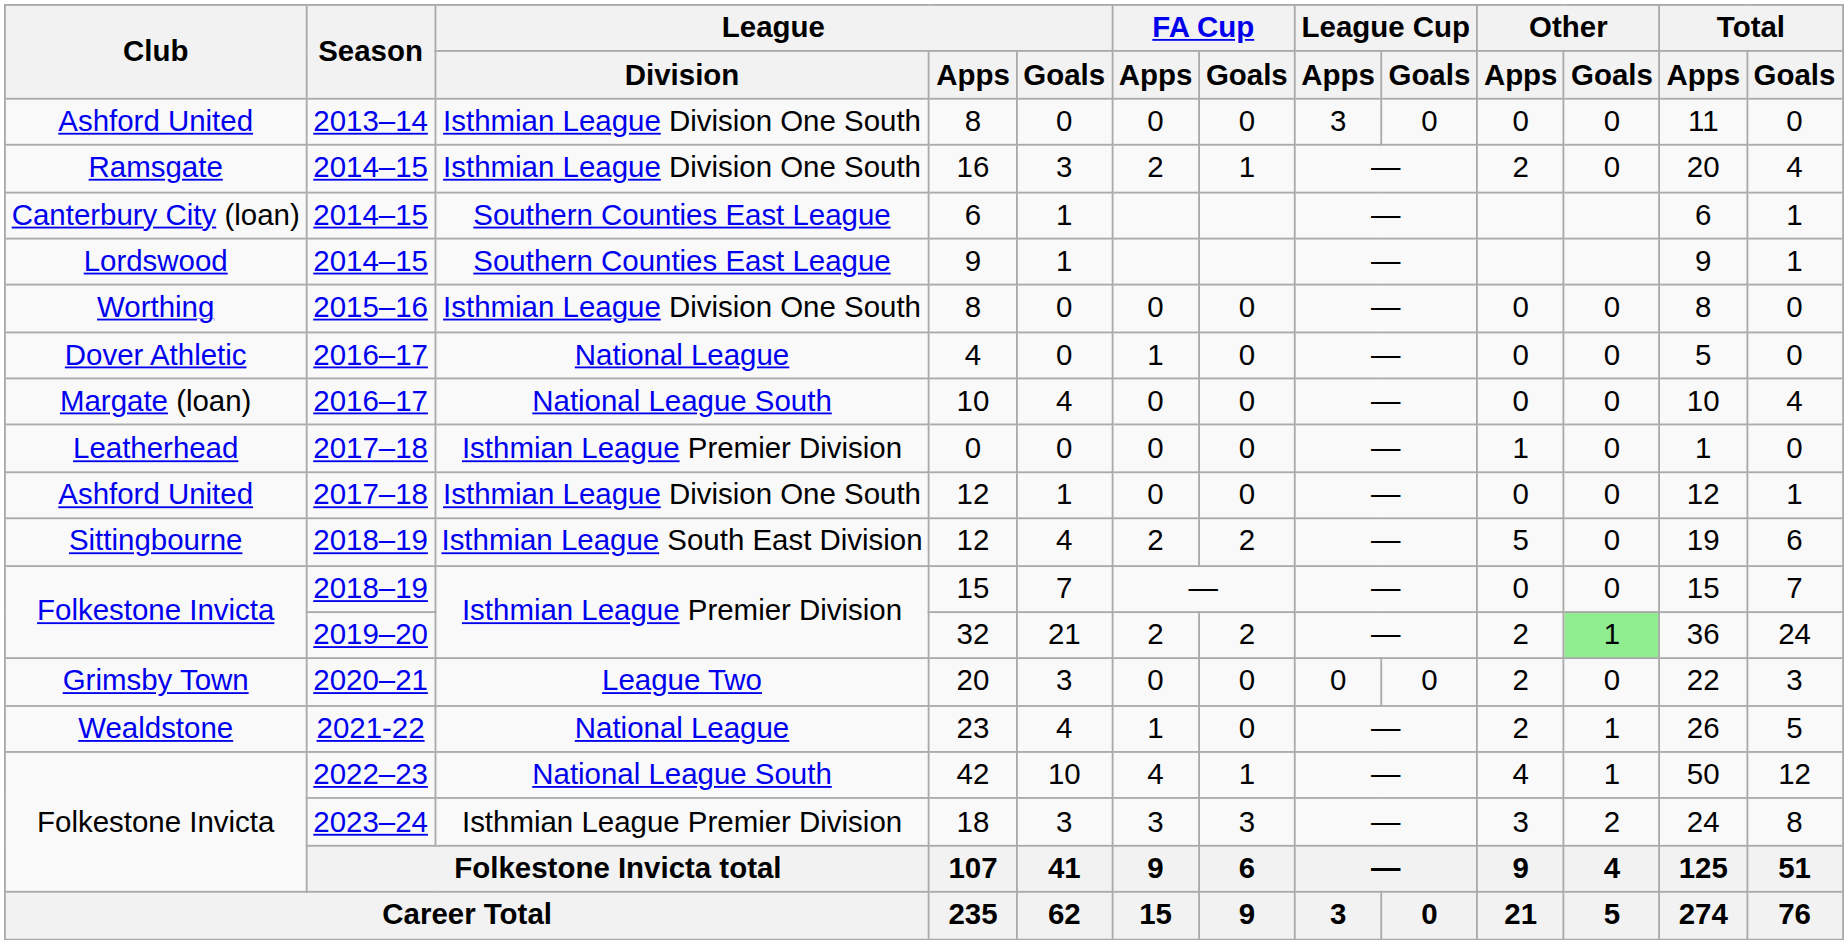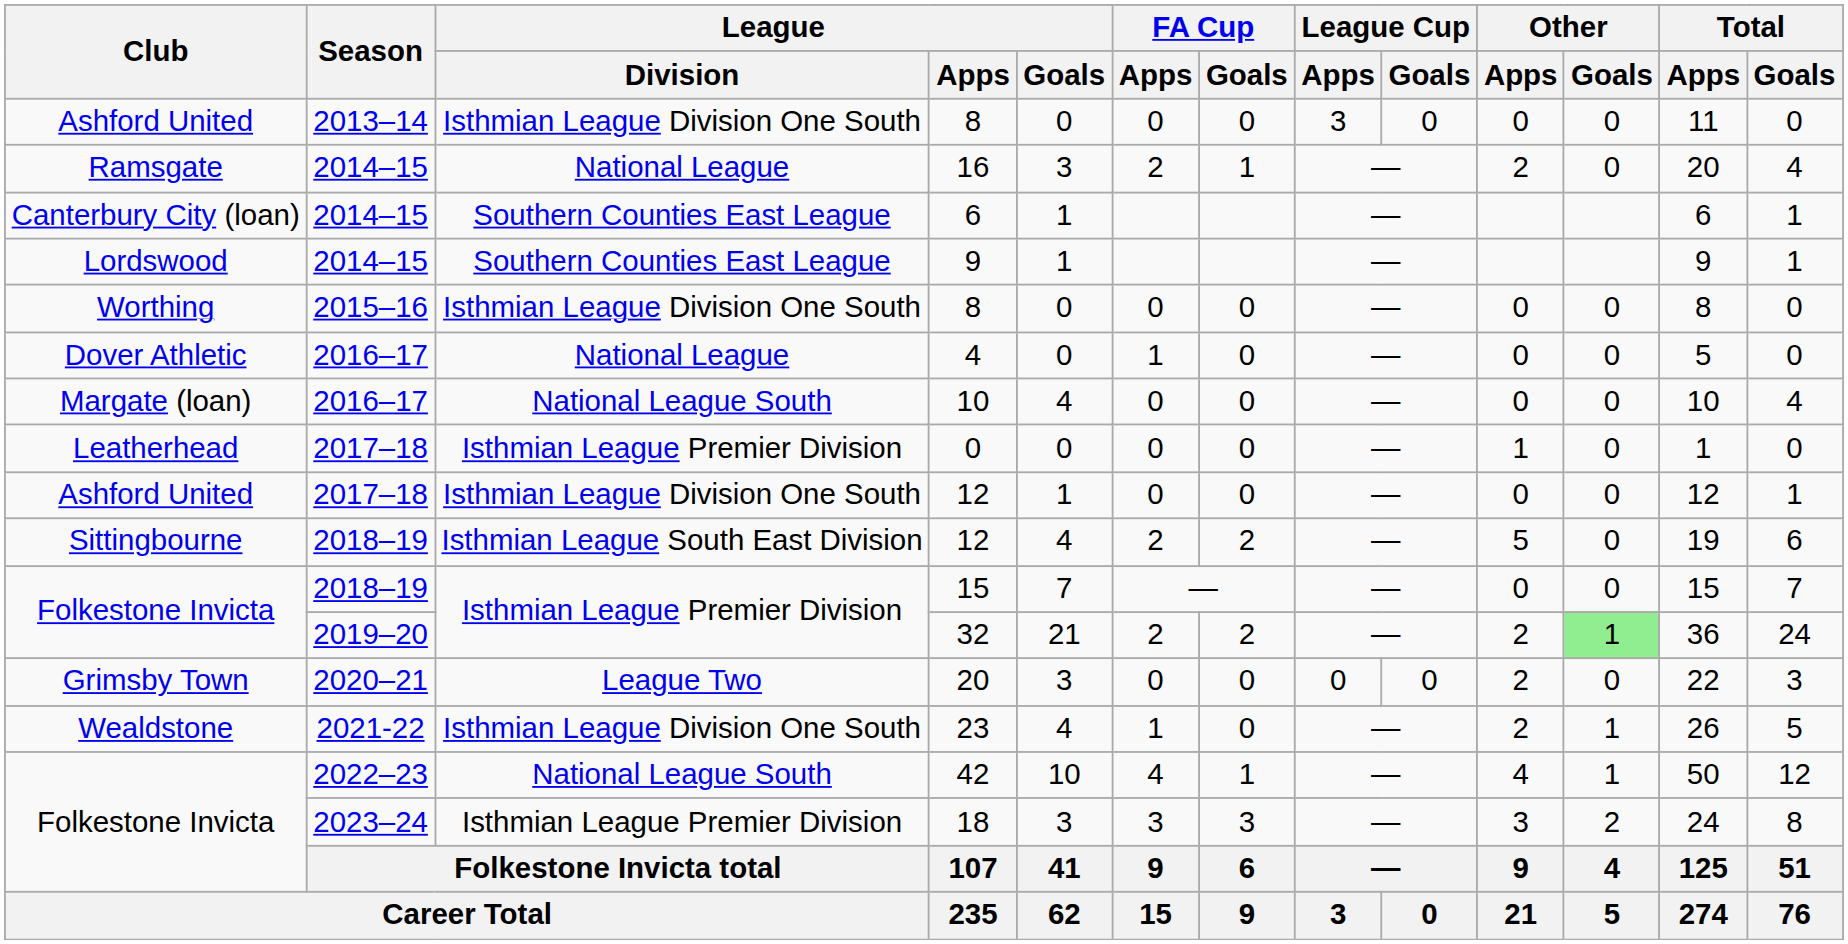16 | League / Division: Isthmian League Division One South -> National League
23 | League / Division: National League -> Isthmian League Division One South
